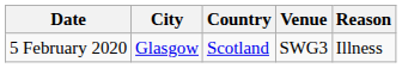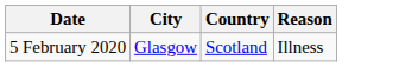- column: Venue | SWG3
